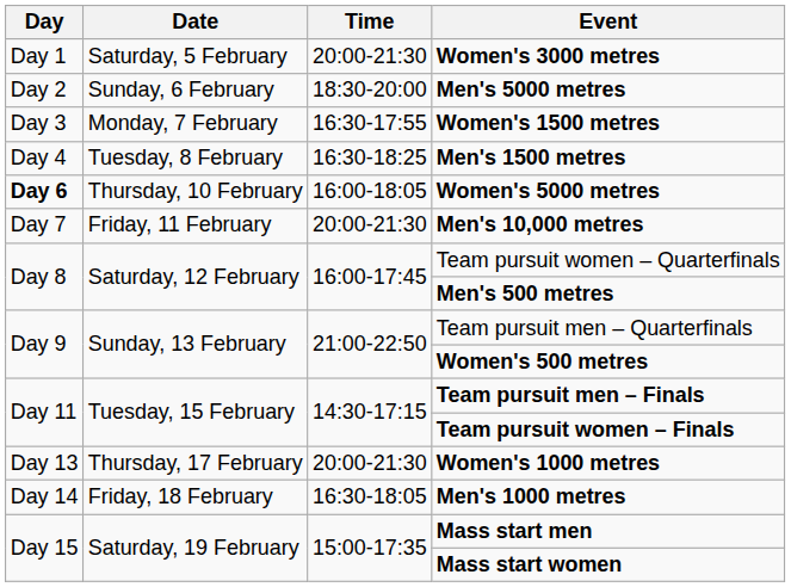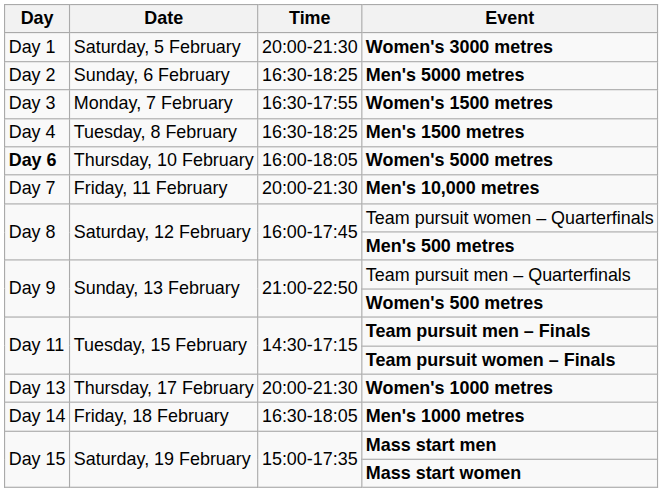Men's 5000 metres | Time: 18:30-20:00 -> 16:30-18:25
